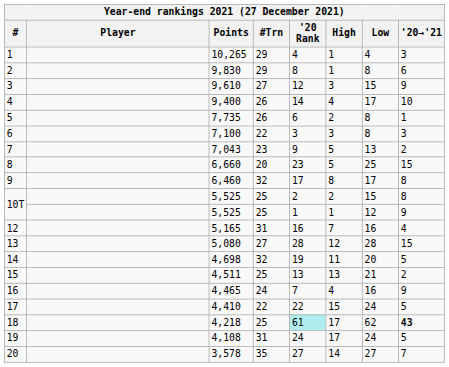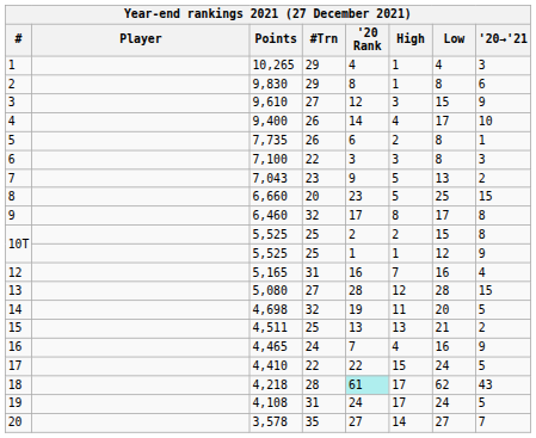18 | #Trn: 25 -> 28
18 | '20→'21: bold -> normal
